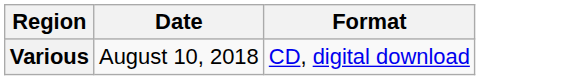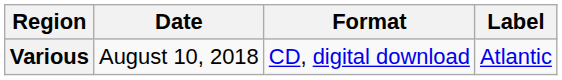+ column: Label | Atlantic
